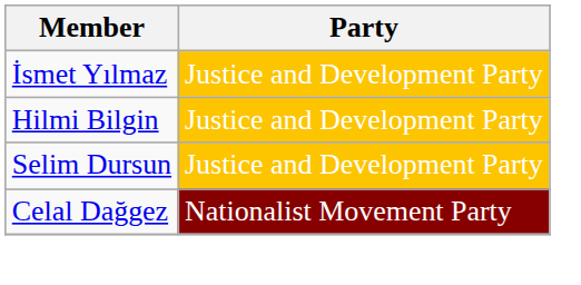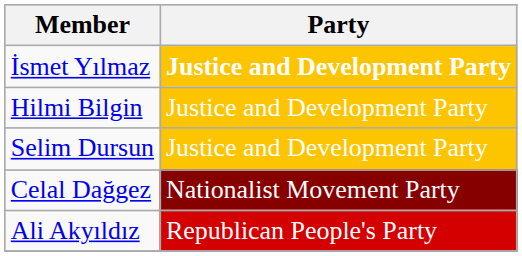İsmet Yılmaz | Party: normal -> bold
+ row: Ali Akyıldız | Republican People's Party
